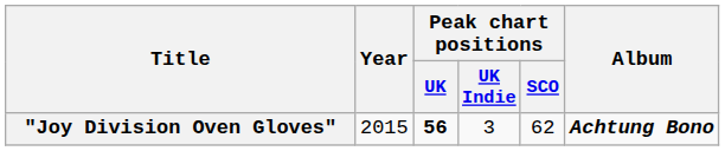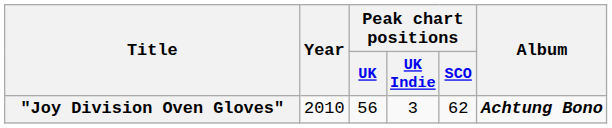"Joy Division Oven Gloves" | Year: 2015 -> 2010
"Joy Division Oven Gloves" | Peak chart positions / UK: bold -> normal
